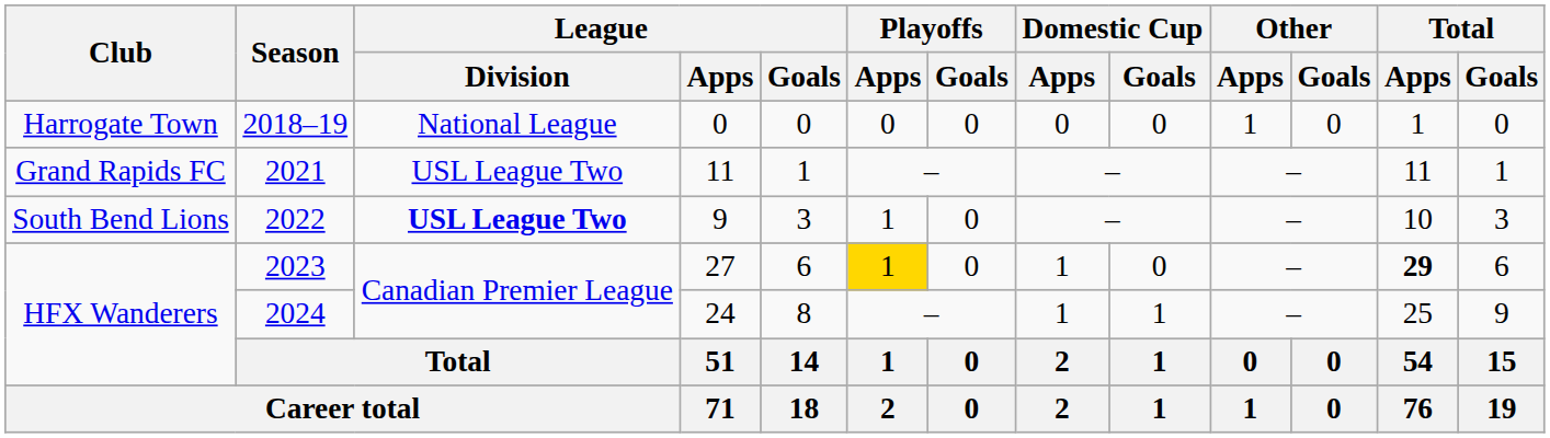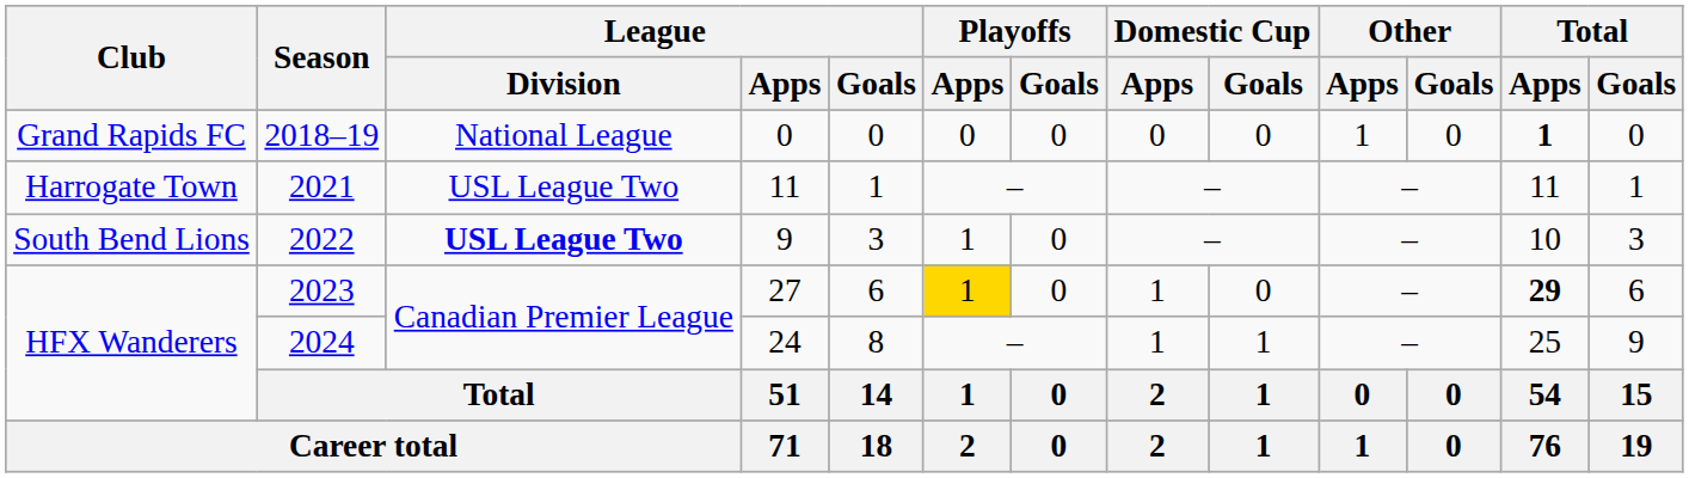2018–19 | Club: Harrogate Town -> Grand Rapids FC
2018–19 | Total / Apps: normal -> bold
2021 | Club: Grand Rapids FC -> Harrogate Town
